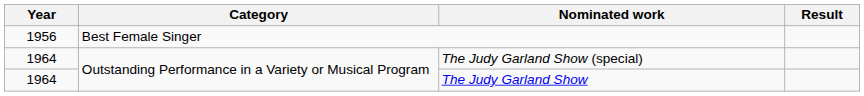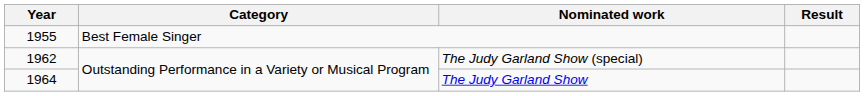Best Female Singer | Year: 1956 -> 1955
The Judy Garland Show (special) | Year: 1964 -> 1962
